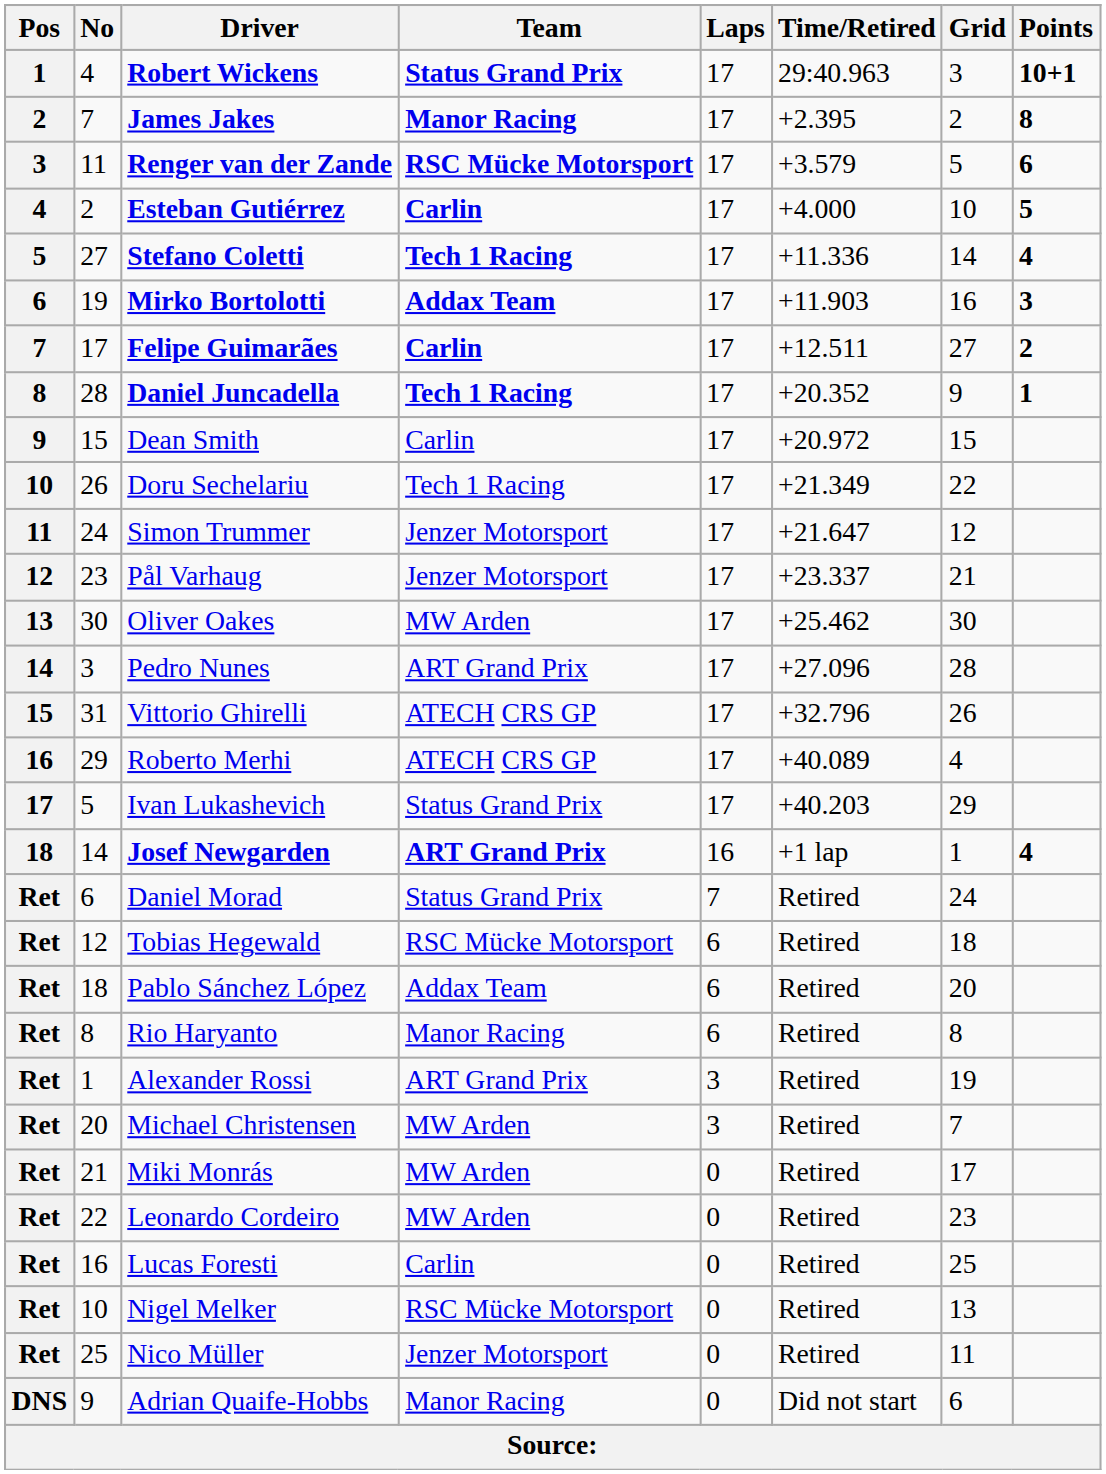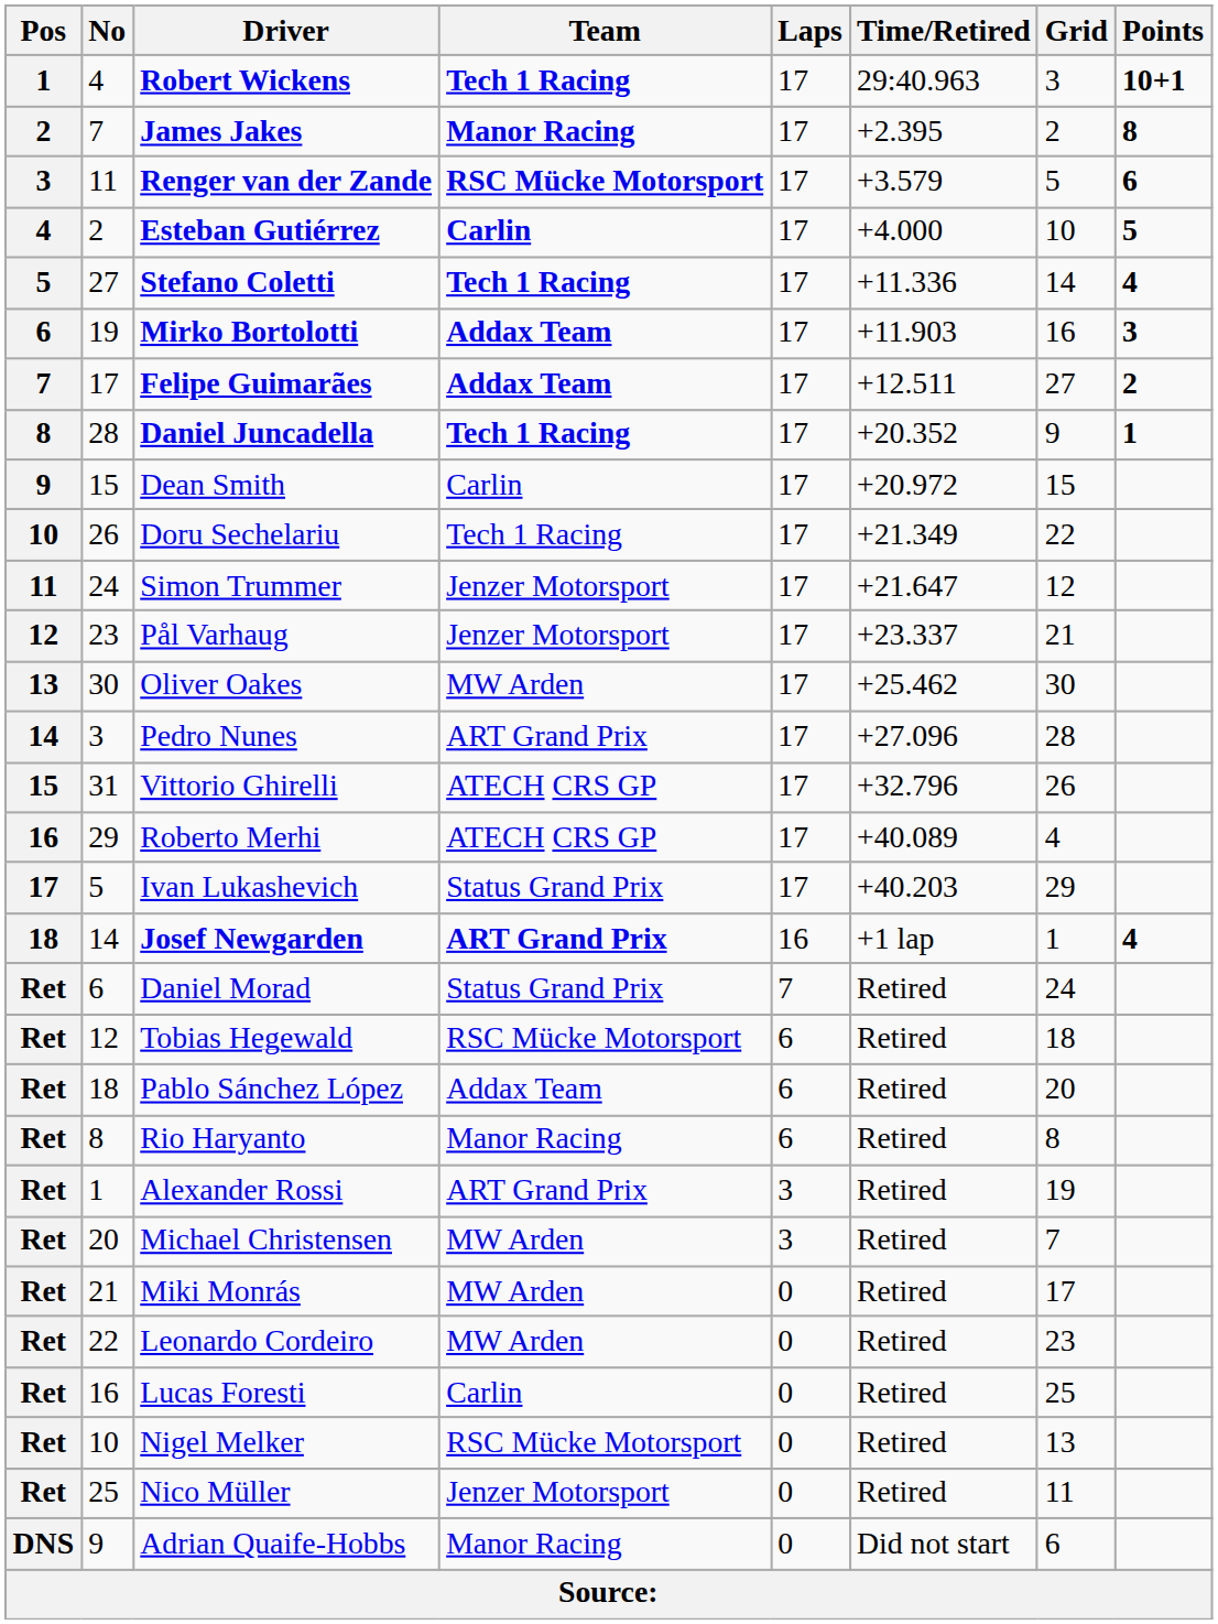Robert Wickens | Team: Status Grand Prix -> Tech 1 Racing
Felipe Guimarães | Team: Carlin -> Addax Team
